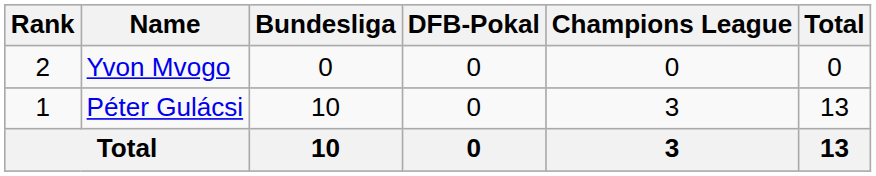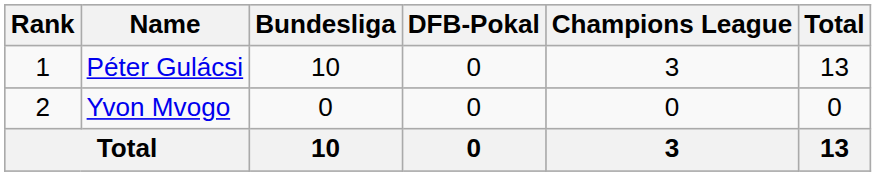rows swapped: Péter Gulácsi <-> Yvon Mvogo
